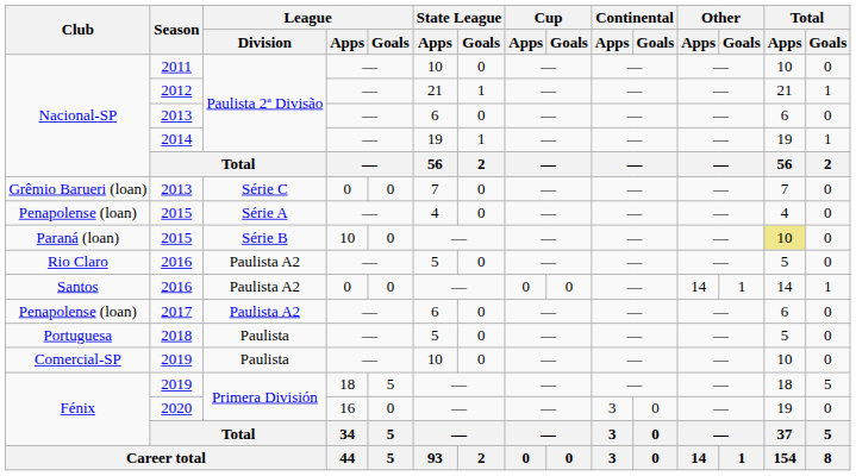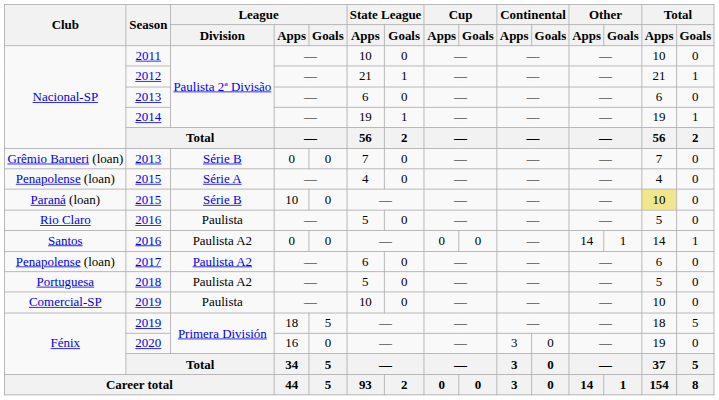Grêmio Barueri (loan) / 2013 | League / Division: Série C -> Série B
Rio Claro / 2016 | League / Division: Paulista A2 -> Paulista
2018 | League / Division: Paulista -> Paulista A2
